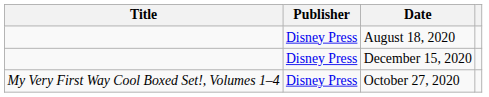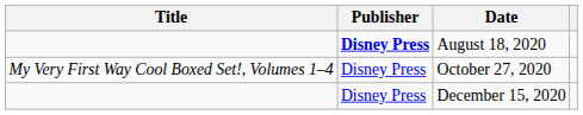August 18, 2020 | Publisher: normal -> bold
rows swapped: October 27, 2020 <-> December 15, 2020
